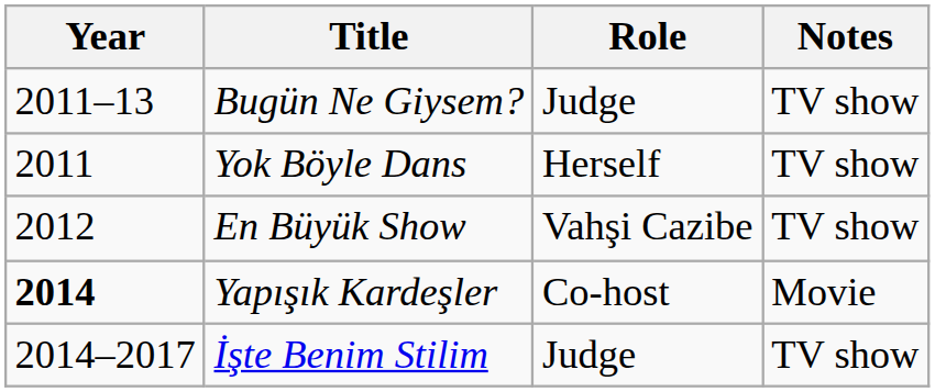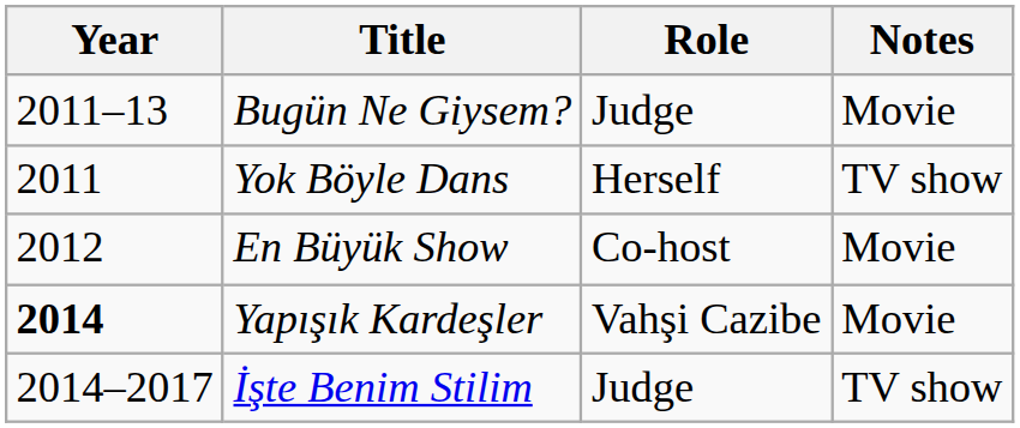Bugün Ne Giysem? | Notes: TV show -> Movie
En Büyük Show | Role: Vahşi Cazibe -> Co-host
En Büyük Show | Notes: TV show -> Movie
Yapışık Kardeşler | Role: Co-host -> Vahşi Cazibe
